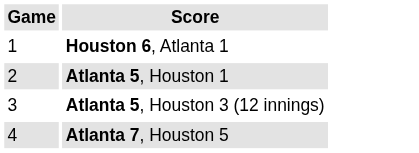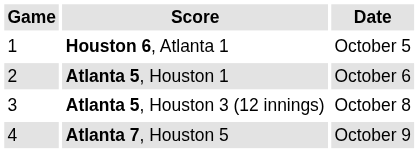+ column: Date | October 5 | October 6 | October 8 | October 9
